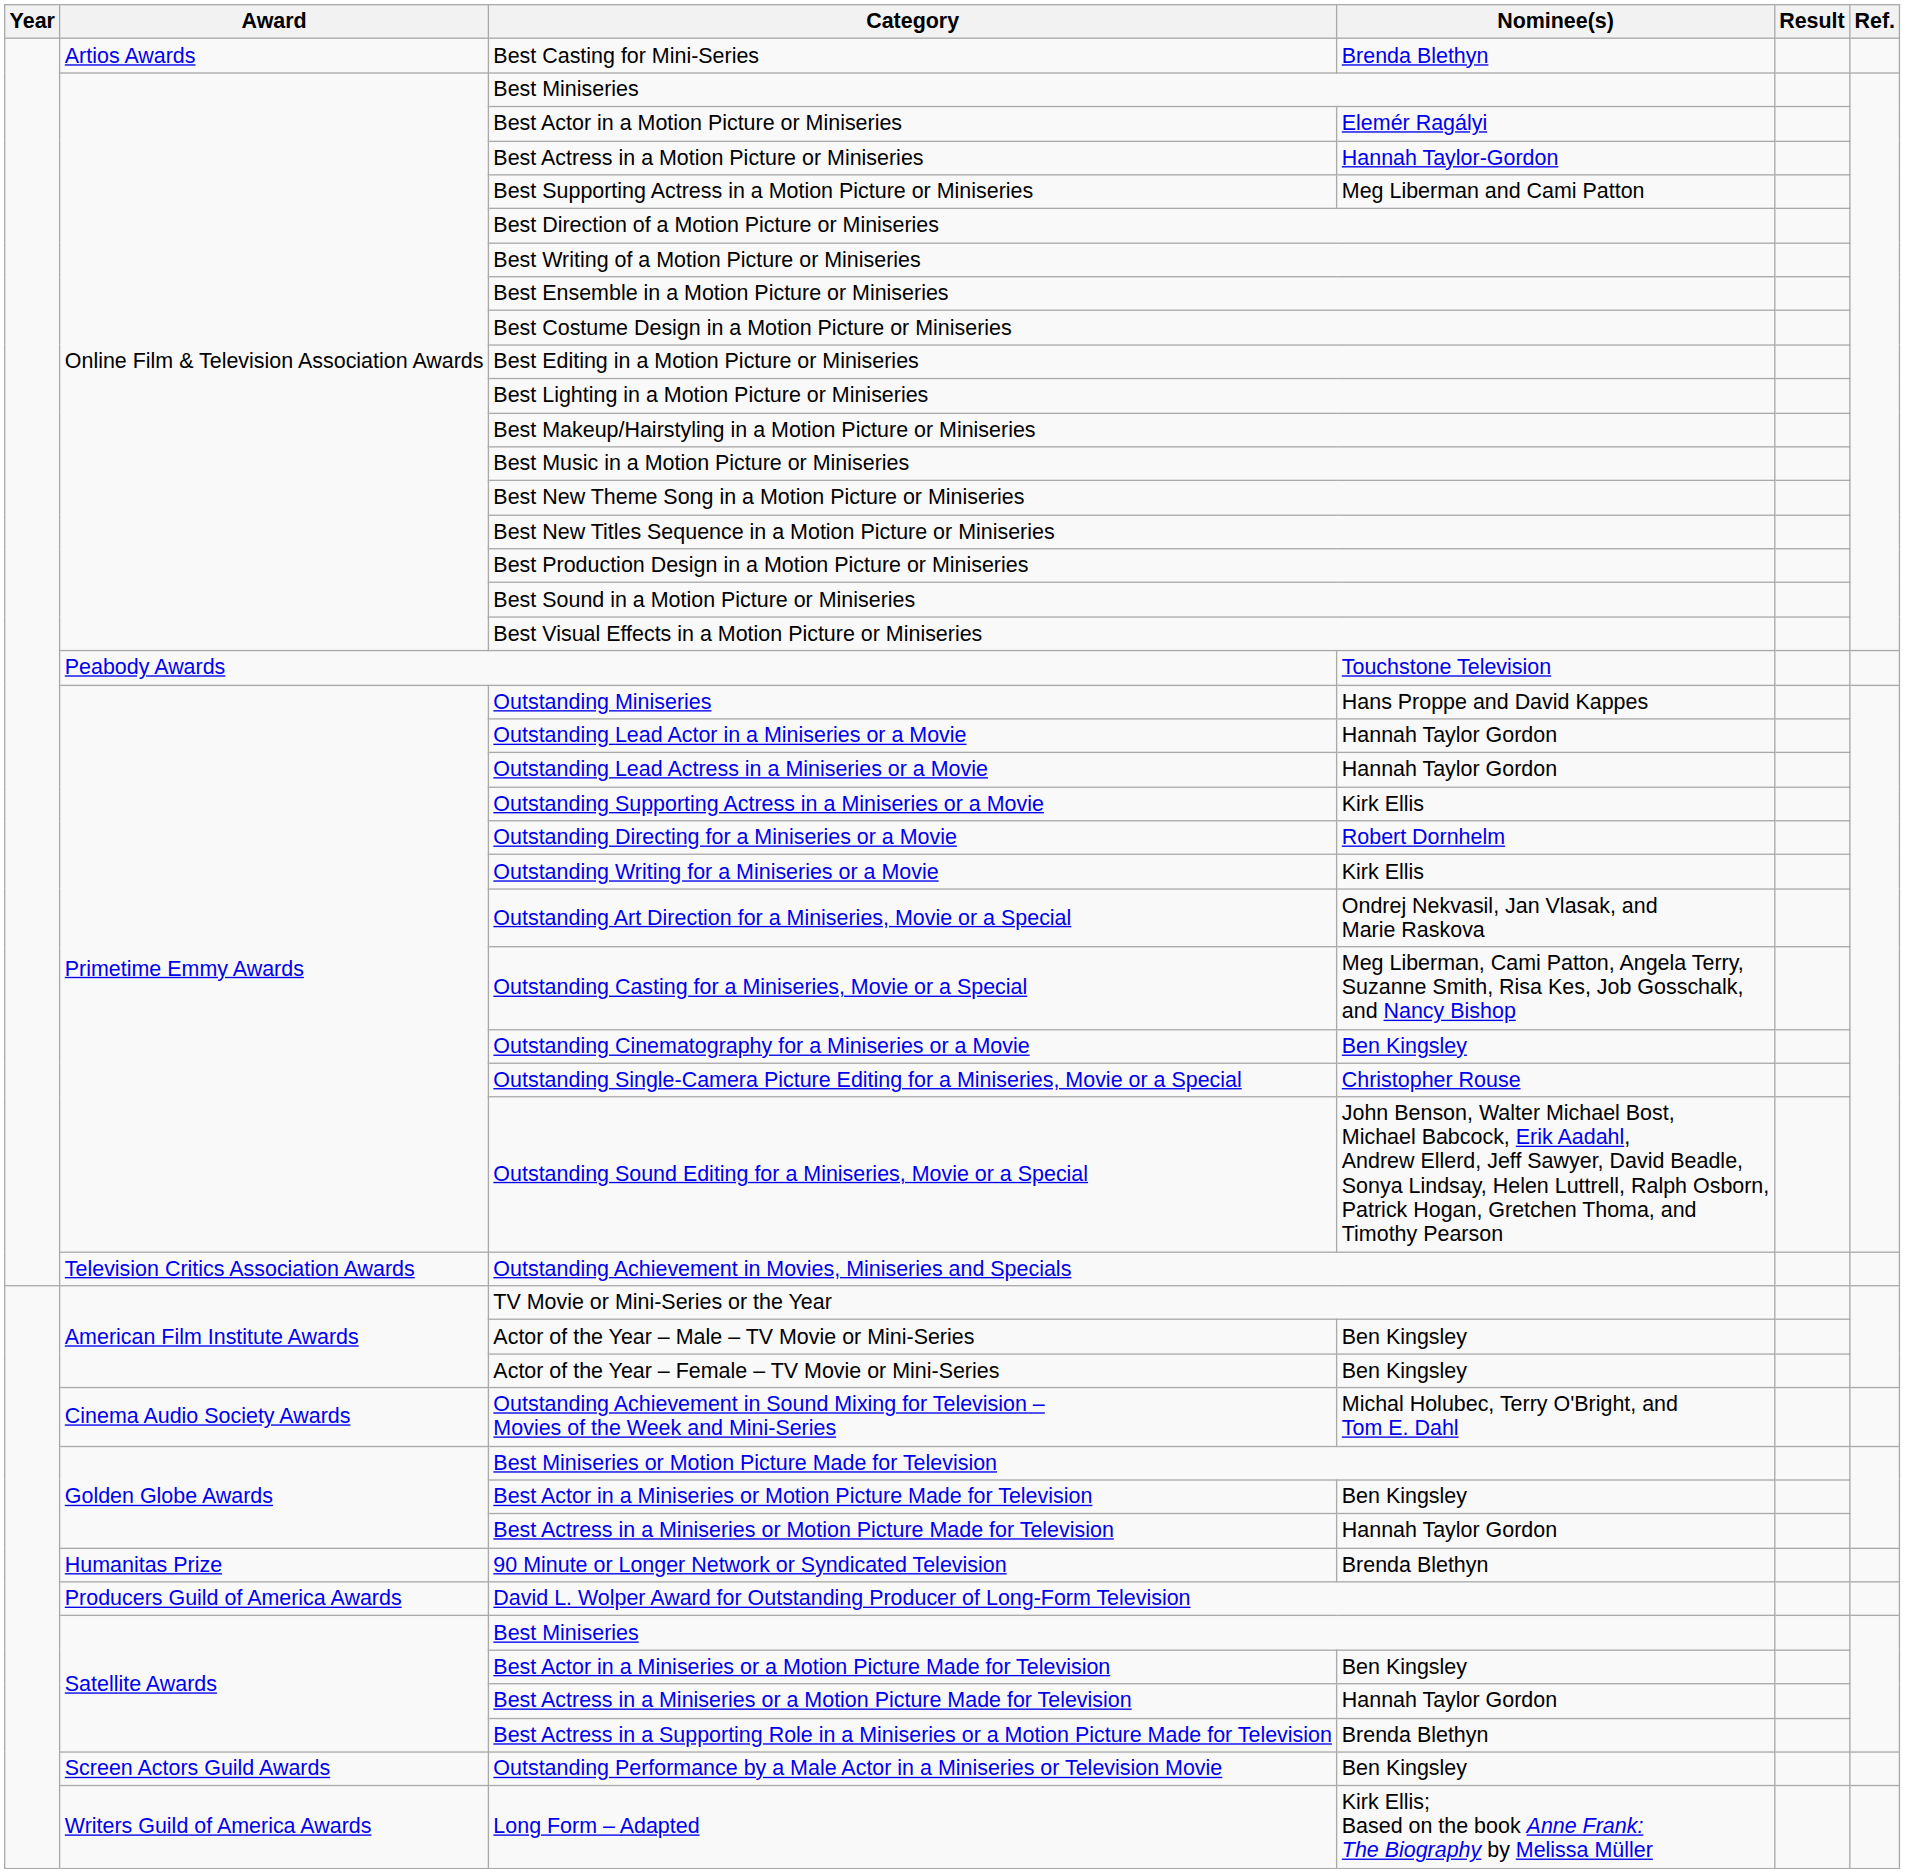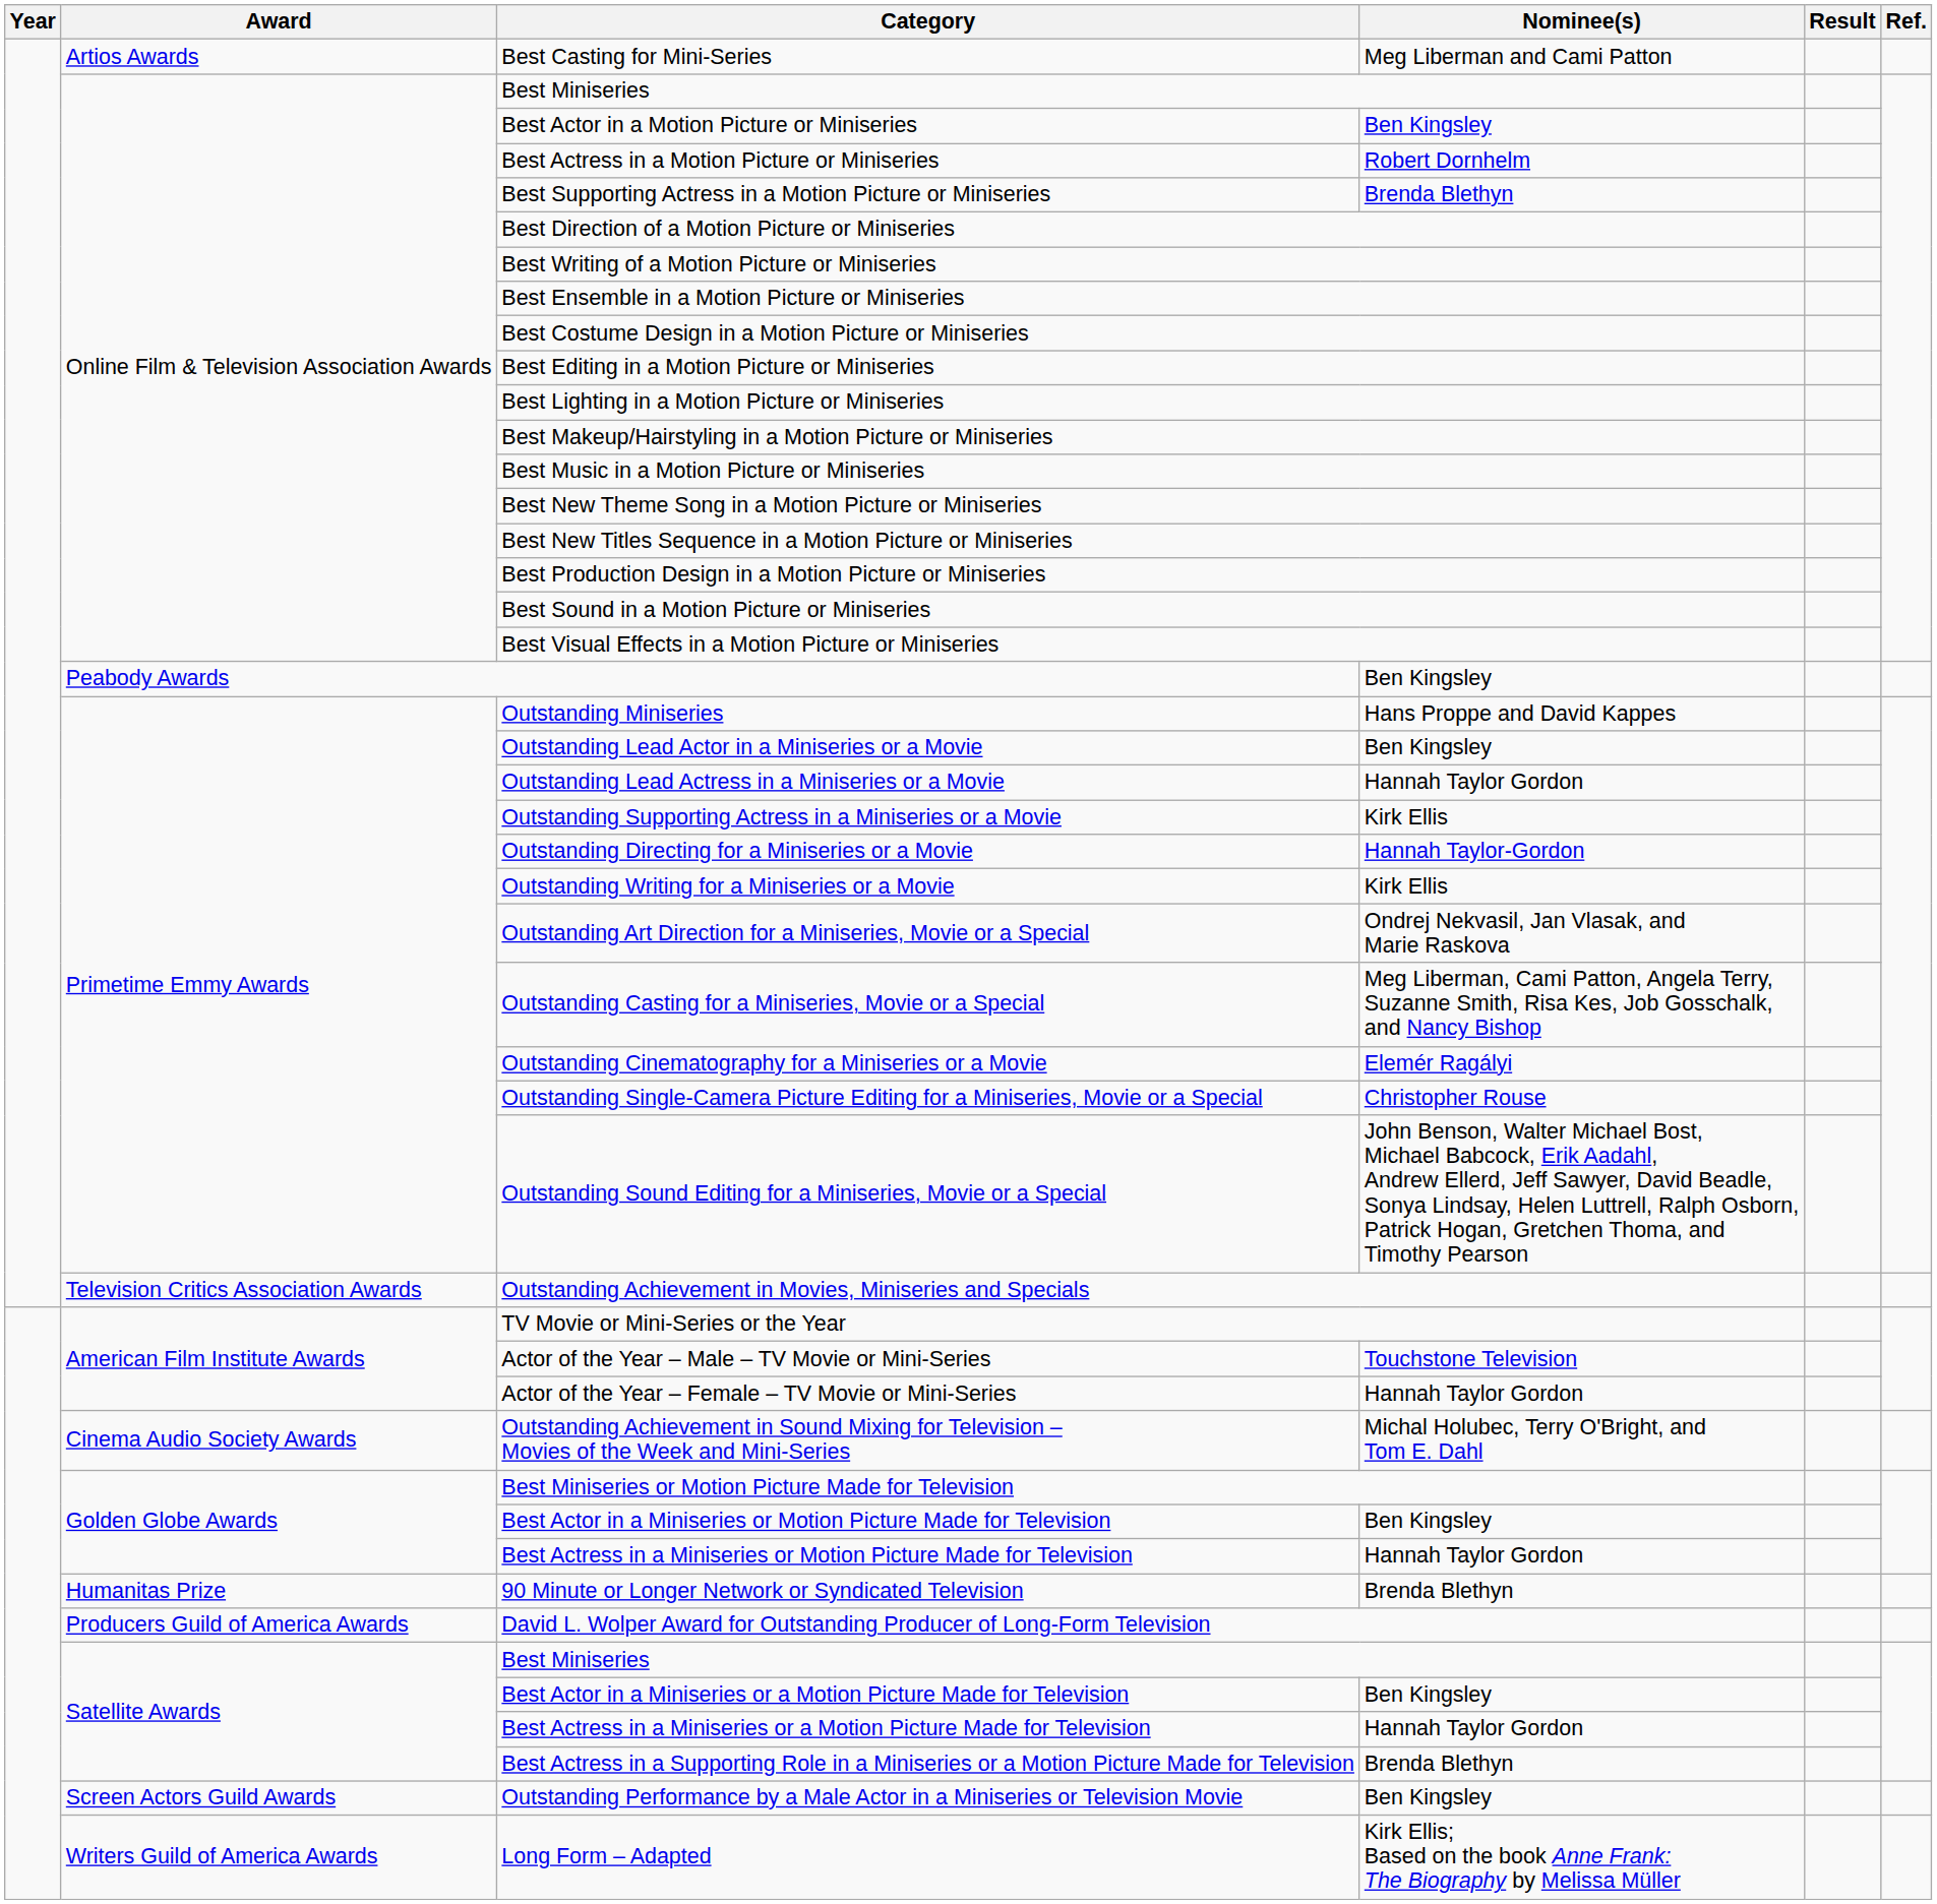Best Casting for Mini-Series | Nominee(s): Brenda Blethyn -> Meg Liberman and Cami Patton
Best Actor in a Motion Picture or Miniseries | Nominee(s): Elemér Ragályi -> Ben Kingsley
Best Actress in a Motion Picture or Miniseries | Nominee(s): Hannah Taylor-Gordon -> Robert Dornhelm
Best Supporting Actress in a Motion Picture or Miniseries | Nominee(s): Meg Liberman and Cami Patton -> Brenda Blethyn
Peabody Awards | Nominee(s): Touchstone Television -> Ben Kingsley
Outstanding Lead Actor in a Miniseries or a Movie | Nominee(s): Hannah Taylor Gordon -> Ben Kingsley
Outstanding Directing for a Miniseries or a Movie | Nominee(s): Robert Dornhelm -> Hannah Taylor-Gordon
Outstanding Cinematography for a Miniseries or a Movie | Nominee(s): Ben Kingsley -> Elemér Ragályi
Actor of the Year – Male – TV Movie or Mini-Series | Nominee(s): Ben Kingsley -> Touchstone Television
Actor of the Year – Female – TV Movie or Mini-Series | Nominee(s): Ben Kingsley -> Hannah Taylor Gordon
